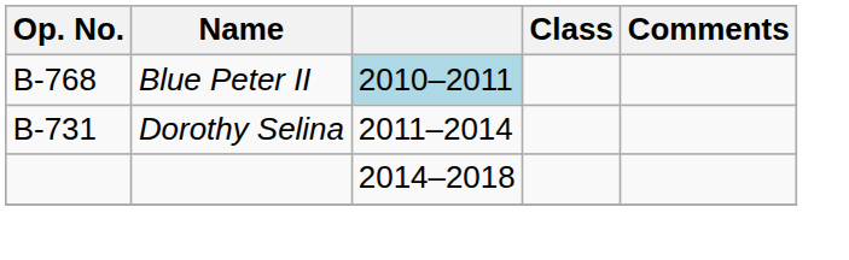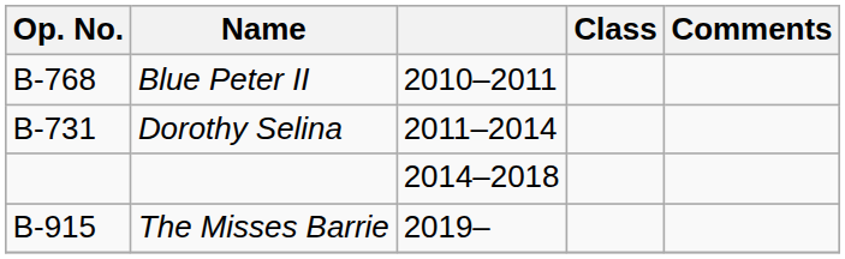Blue Peter II | column 3: lightblue background -> no background
+ row: B-915 | The Misses Barrie | 2019–
